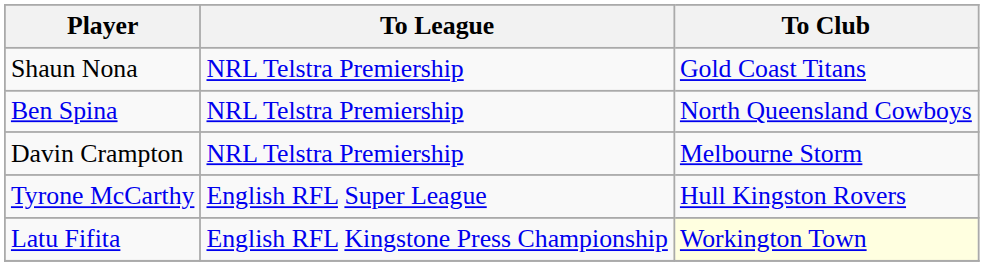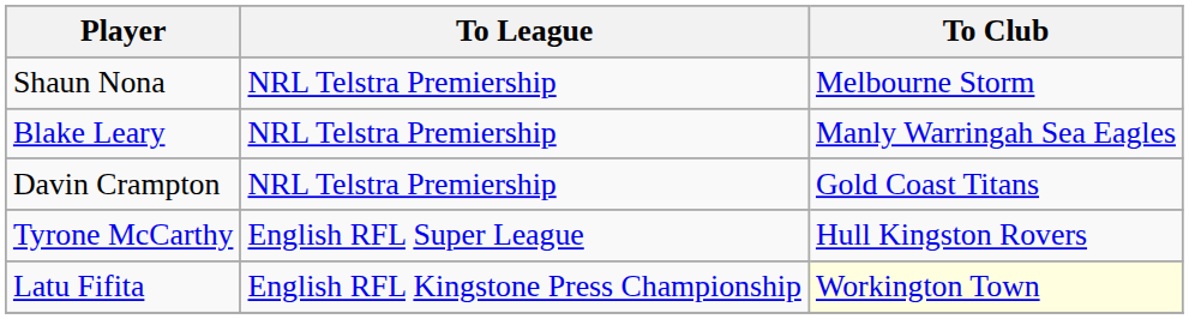Shaun Nona | To Club: Gold Coast Titans -> Melbourne Storm
+ row: Blake Leary | NRL Telstra Premiership | Manly Warringah Sea Eagles
- row: Ben Spina | NRL Telstra Premiership | North Queensland Cowboys
Davin Crampton | To Club: Melbourne Storm -> Gold Coast Titans
